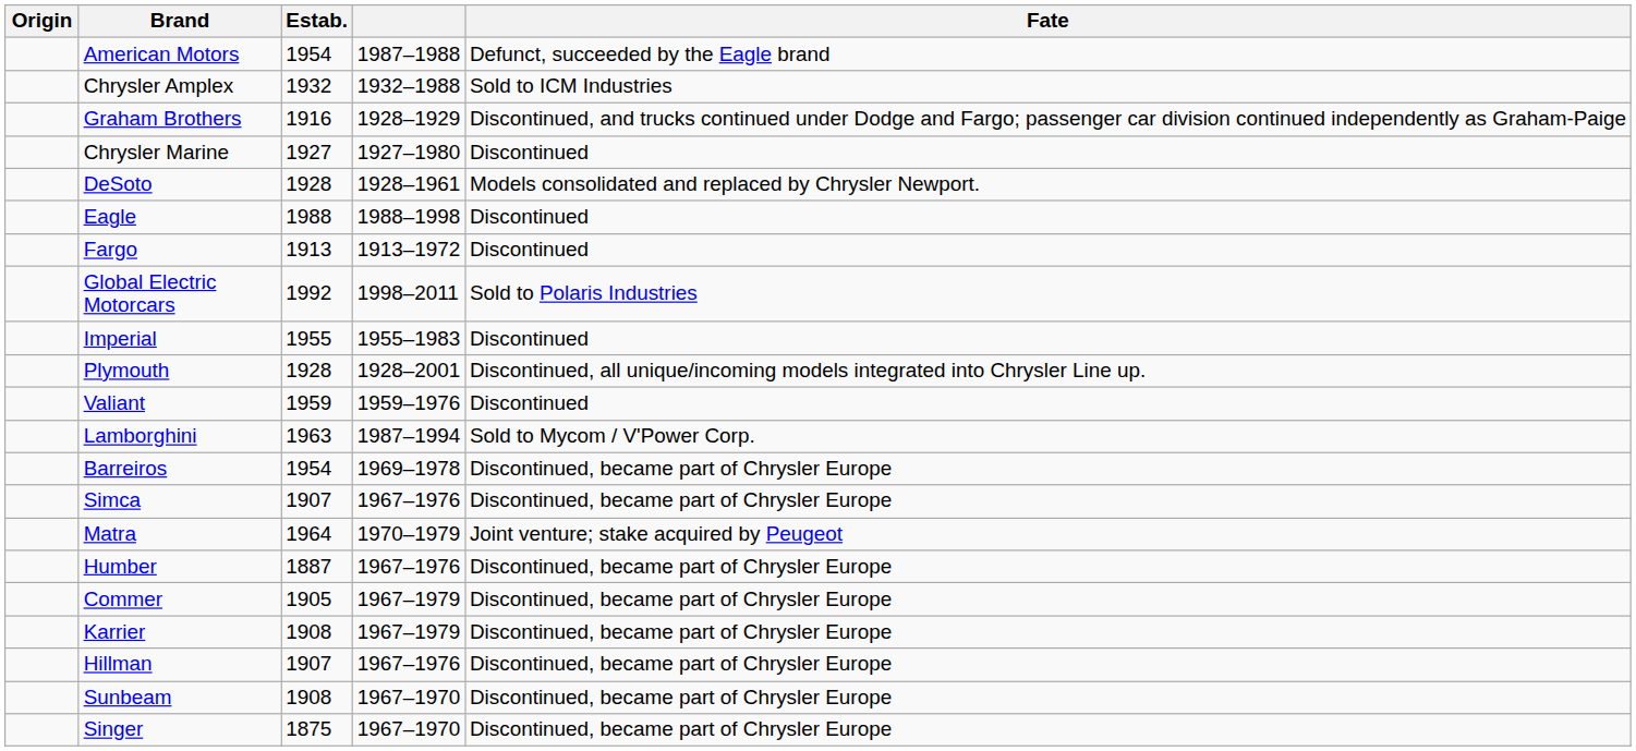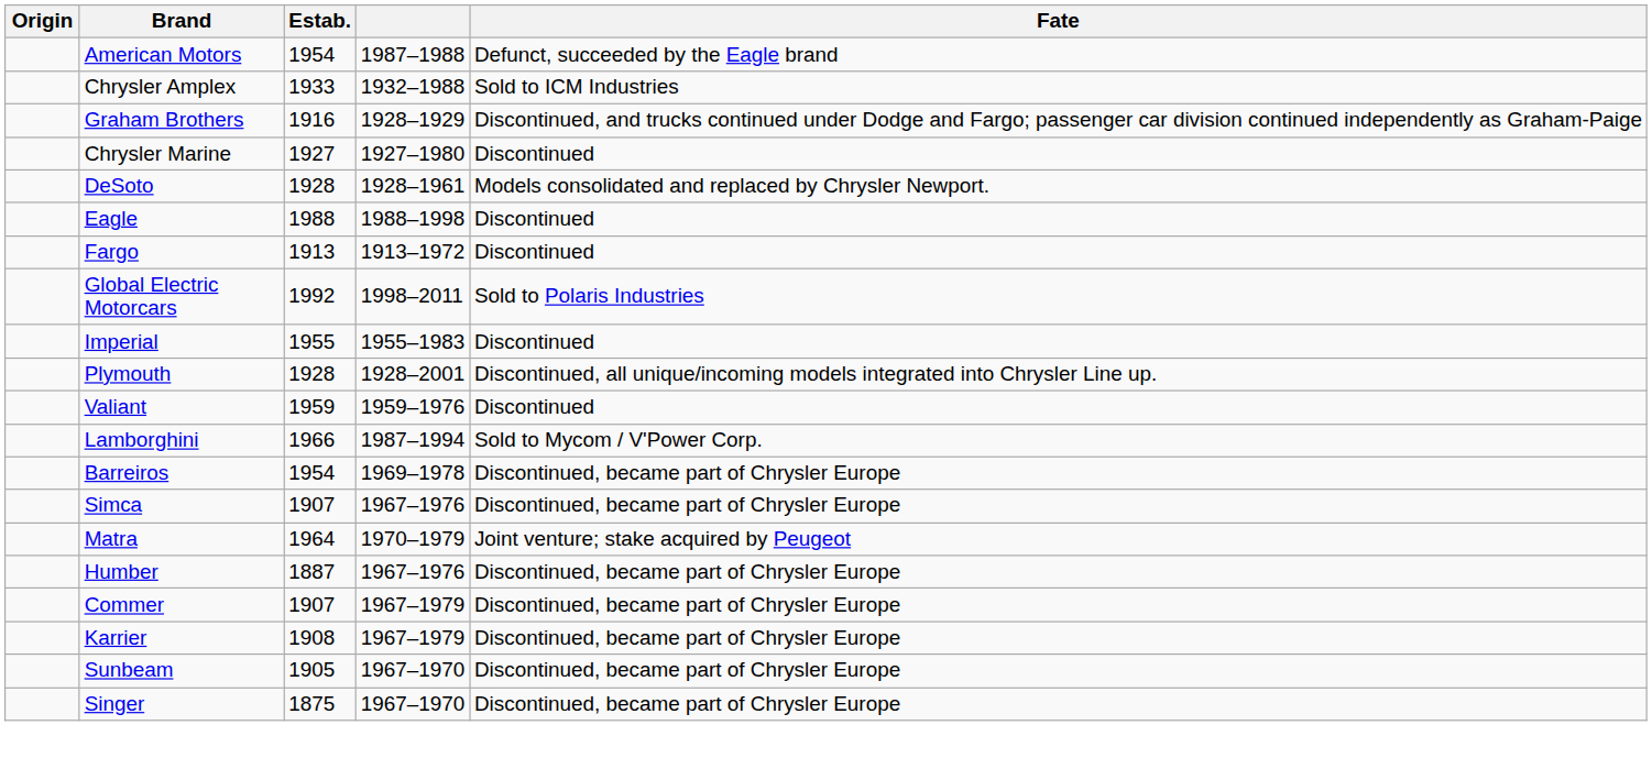Chrysler Amplex | Estab.: 1932 -> 1933
Lamborghini | Estab.: 1963 -> 1966
Commer | Estab.: 1905 -> 1907
- row: Hillman | 1907 | 1967–1976 | Discontinued, became part of Chrysler Europe
Sunbeam | Estab.: 1908 -> 1905
